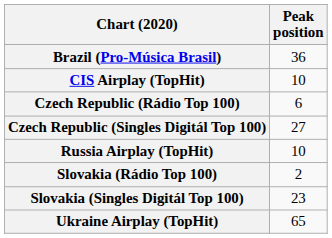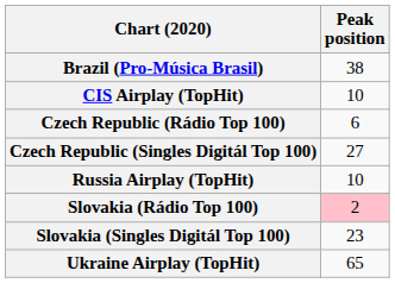Brazil (Pro-Música Brasil) | Peak position: 36 -> 38
Slovakia (Rádio Top 100) | Peak position: no background -> pink background
